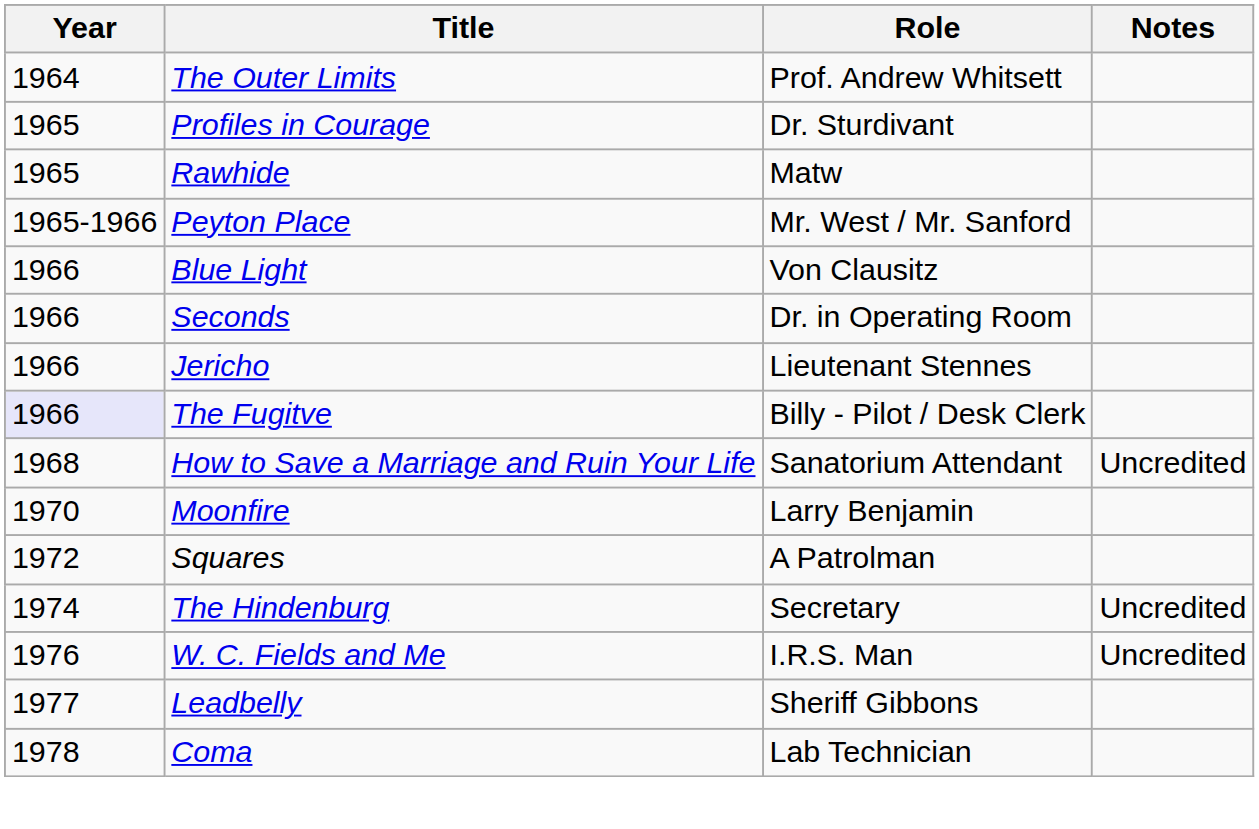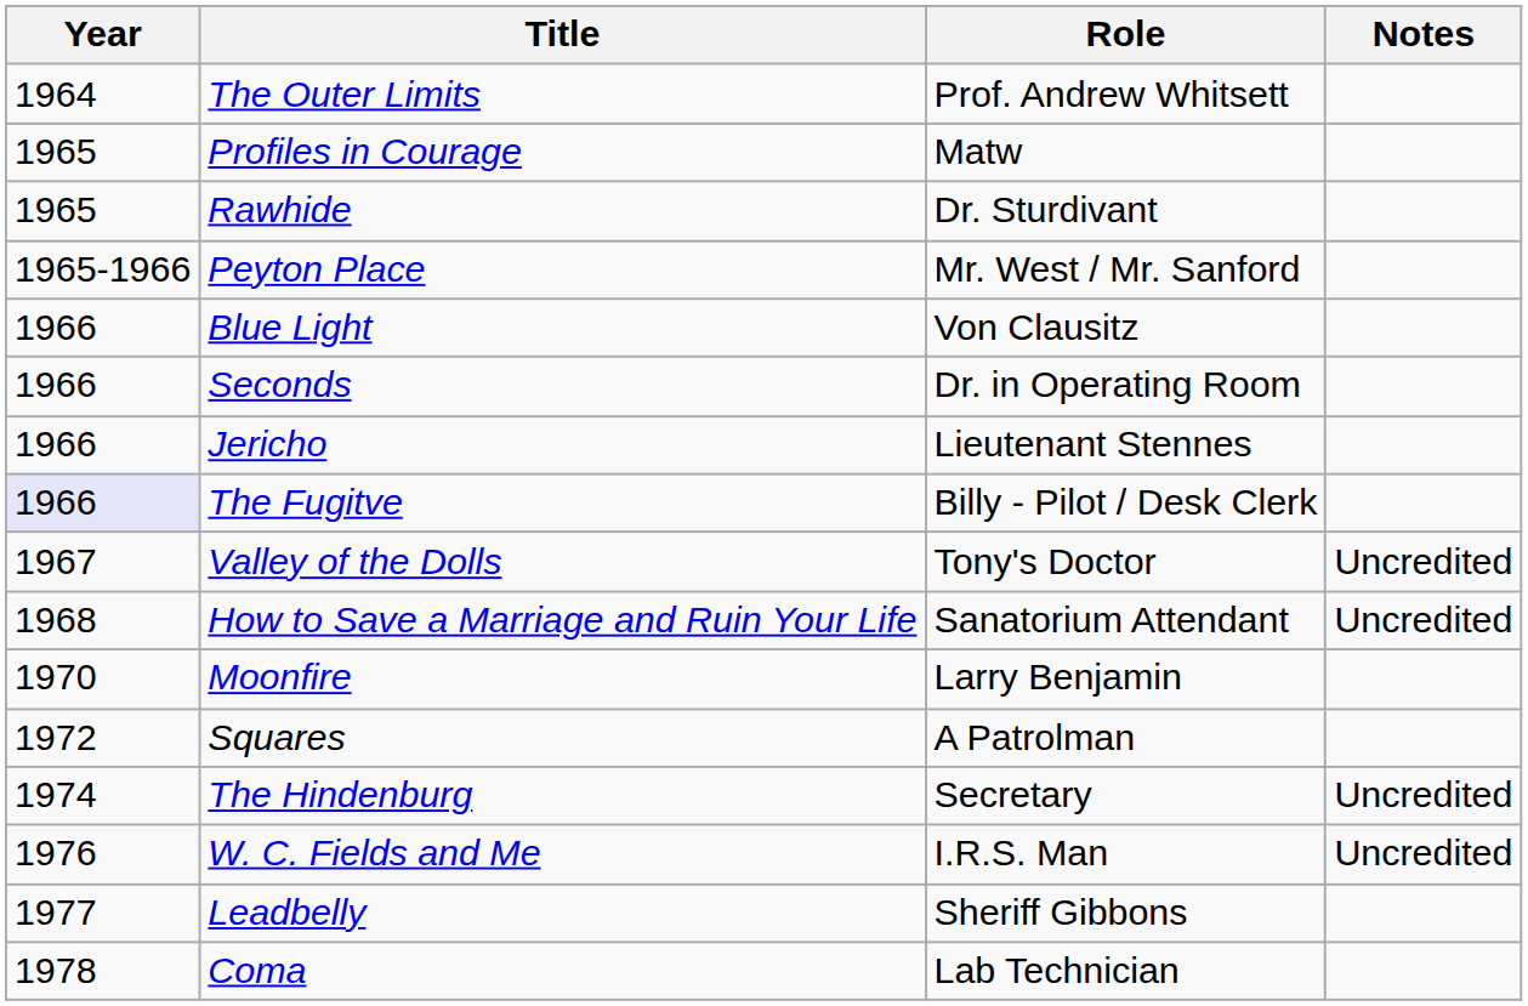Profiles in Courage | Role: Dr. Sturdivant -> Matw
Rawhide | Role: Matw -> Dr. Sturdivant
+ row: 1967 | Valley of the Dolls | Tony's Doctor | Uncredited
